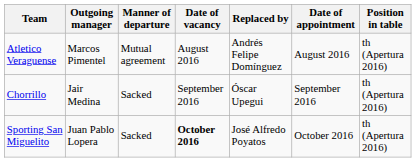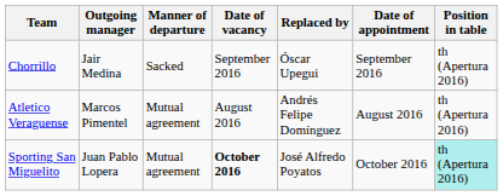rows swapped: Atletico Veraguense <-> Chorrillo
Sporting San Miguelito | Manner of departure: Sacked -> Mutual agreement
Sporting San Miguelito | Position in table: no background -> paleturquoise background
